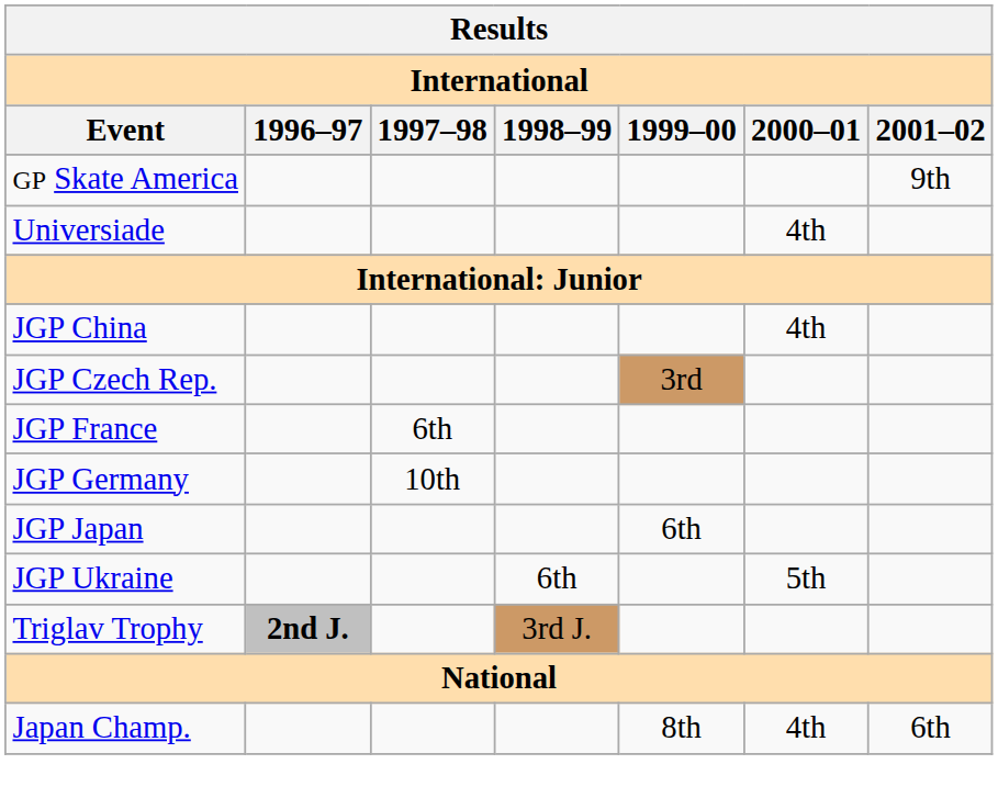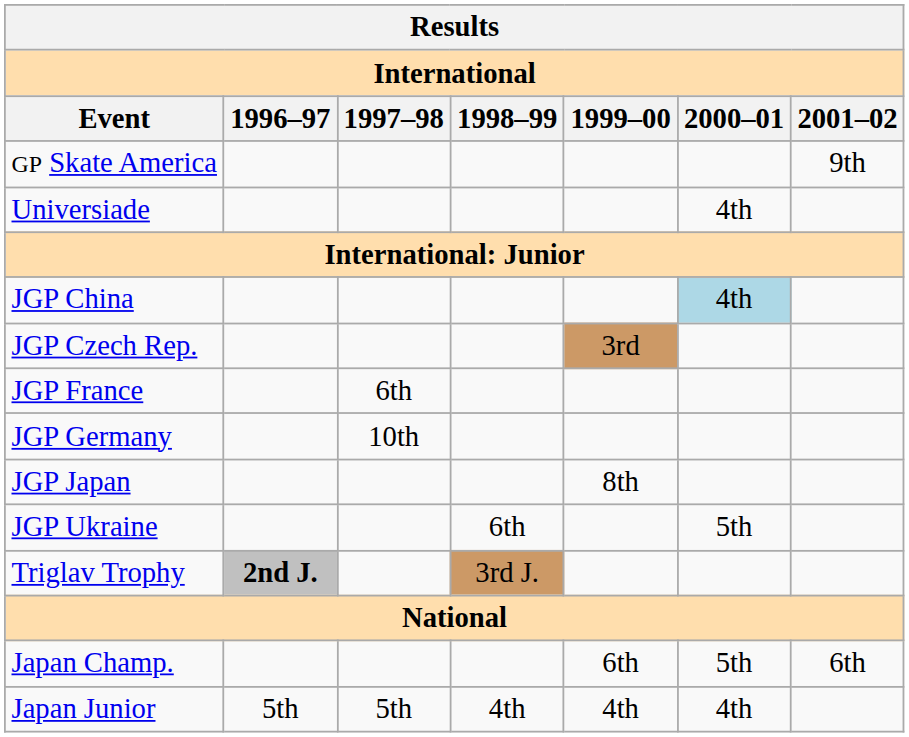JGP China | 2000–01: no background -> lightblue background
JGP Japan | 1999–00: 6th -> 8th
Japan Champ. | 1999–00: 8th -> 6th
Japan Champ. | 2000–01: 4th -> 5th
+ row: Japan Junior | 5th | 5th | 4th | 4th | 4th
